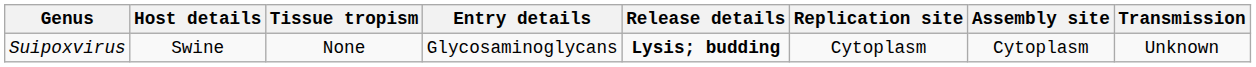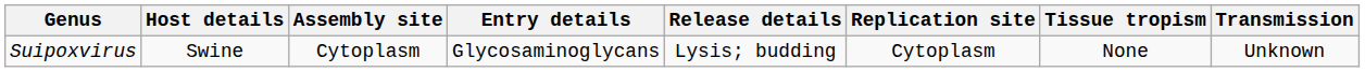columns swapped: Tissue tropism <-> Assembly site
Suipoxvirus | Release details: bold -> normal
